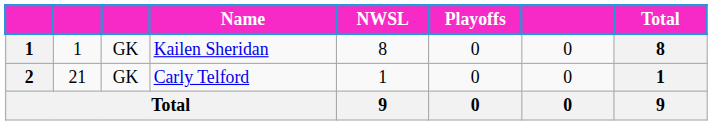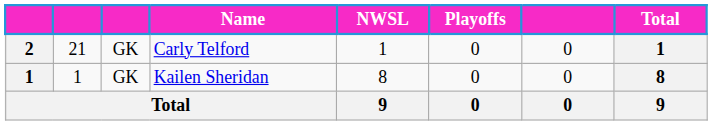rows swapped: Kailen Sheridan <-> Carly Telford
